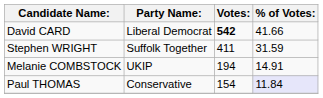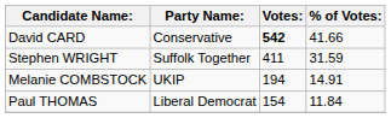David CARD | Party Name:: Liberal Democrat -> Conservative
Paul THOMAS | Party Name:: Conservative -> Liberal Democrat
Paul THOMAS | % of Votes:: lavender background -> no background
